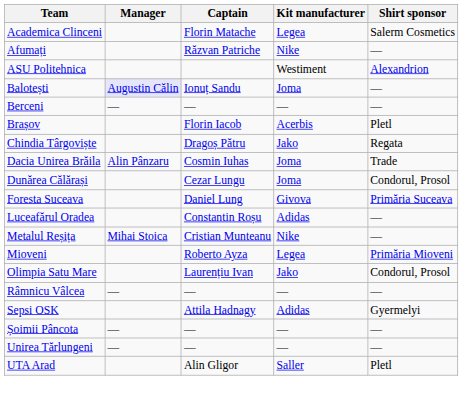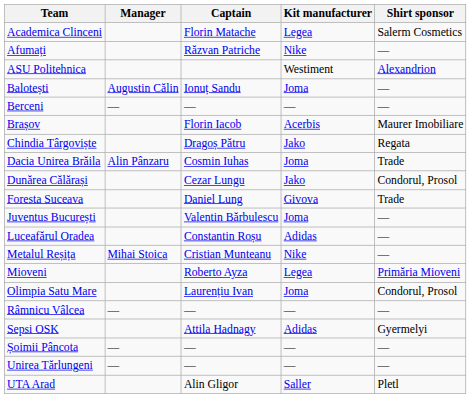Balotești | Manager: lavender background -> no background
Brașov | Shirt sponsor: Pletl -> Maurer Imobiliare
Dunărea Călărași | Kit manufacturer: Joma -> Jako
Foresta Suceava | Shirt sponsor: Primăria Suceava -> Trade
+ row: Juventus București | Valentin Bărbulescu | Joma | —
Olimpia Satu Mare | Kit manufacturer: Jako -> Joma
